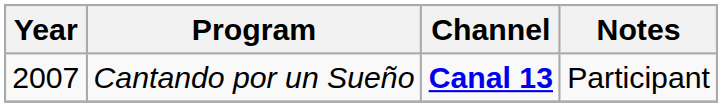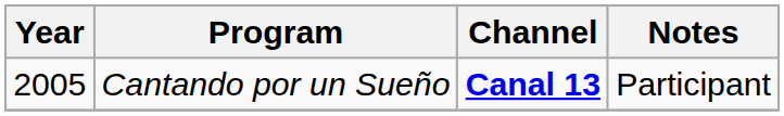Cantando por un Sueño | Year: 2007 -> 2005
